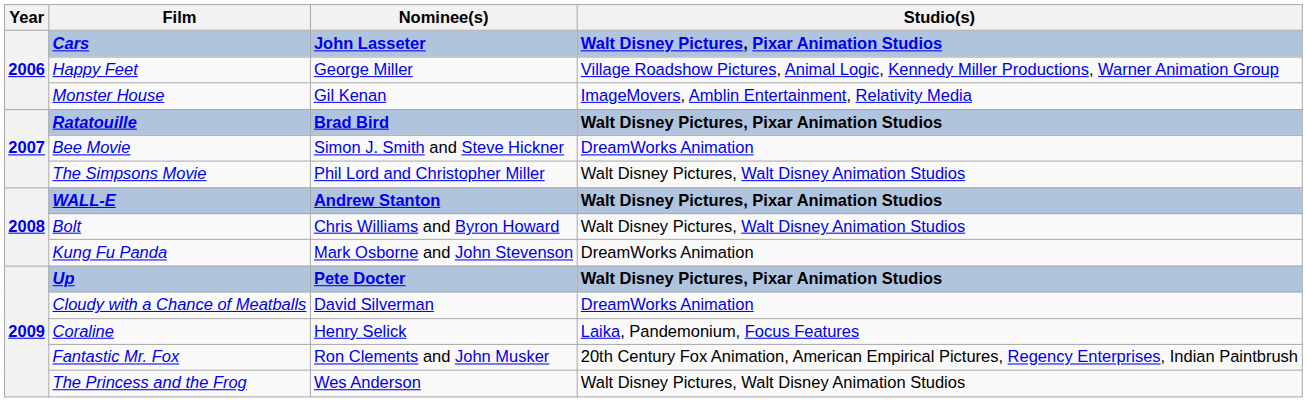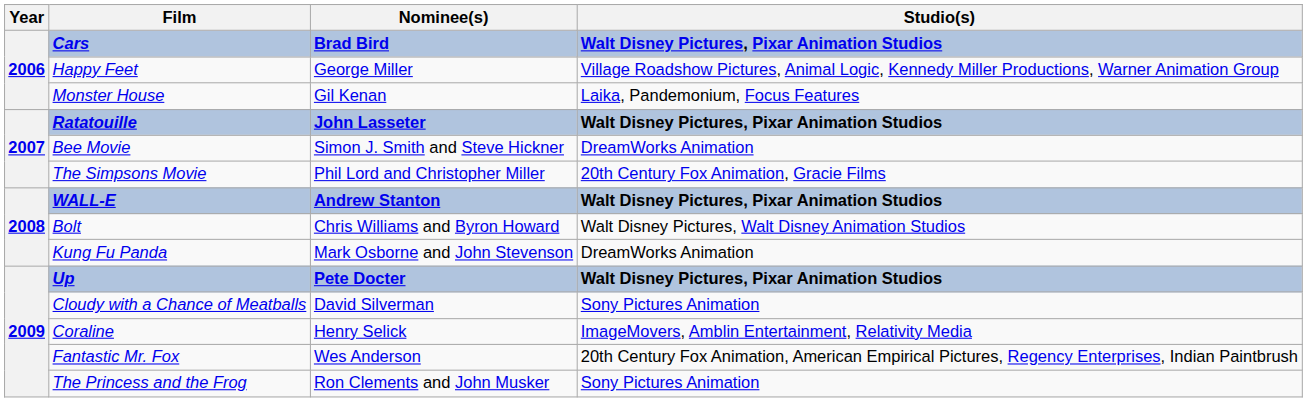Cars | Nominee(s): John Lasseter -> Brad Bird
Monster House | Studio(s): ImageMovers, Amblin Entertainment, Relativity Media -> Laika, Pandemonium, Focus Features
Ratatouille | Nominee(s): Brad Bird -> John Lasseter
The Simpsons Movie | Studio(s): Walt Disney Pictures, Walt Disney Animation Studios -> 20th Century Fox Animation, Gracie Films
Cloudy with a Chance of Meatballs | Studio(s): DreamWorks Animation -> Sony Pictures Animation
Coraline | Studio(s): Laika, Pandemonium, Focus Features -> ImageMovers, Amblin Entertainment, Relativity Media
Fantastic Mr. Fox | Nominee(s): Ron Clements and John Musker -> Wes Anderson
The Princess and the Frog | Nominee(s): Wes Anderson -> Ron Clements and John Musker
The Princess and the Frog | Studio(s): Walt Disney Pictures, Walt Disney Animation Studios -> Sony Pictures Animation
